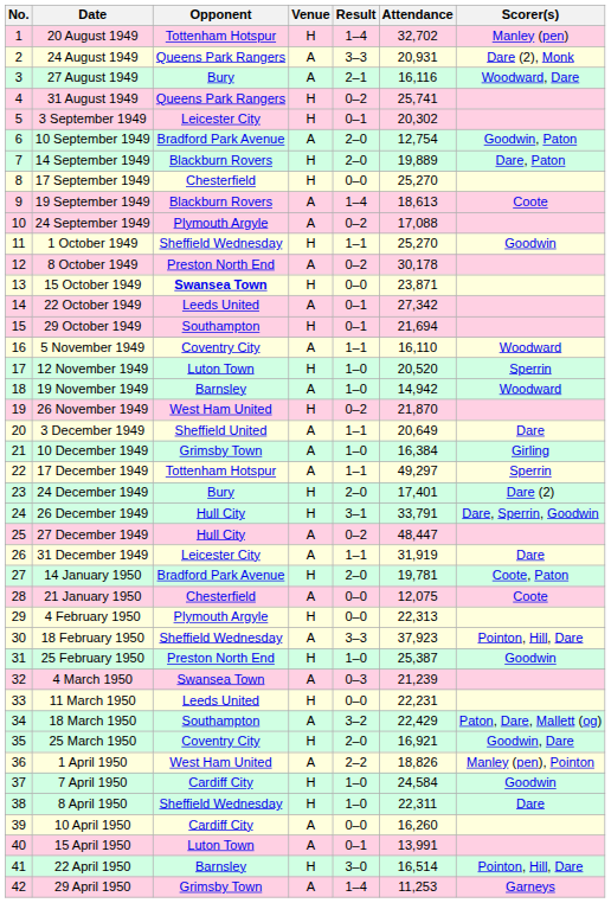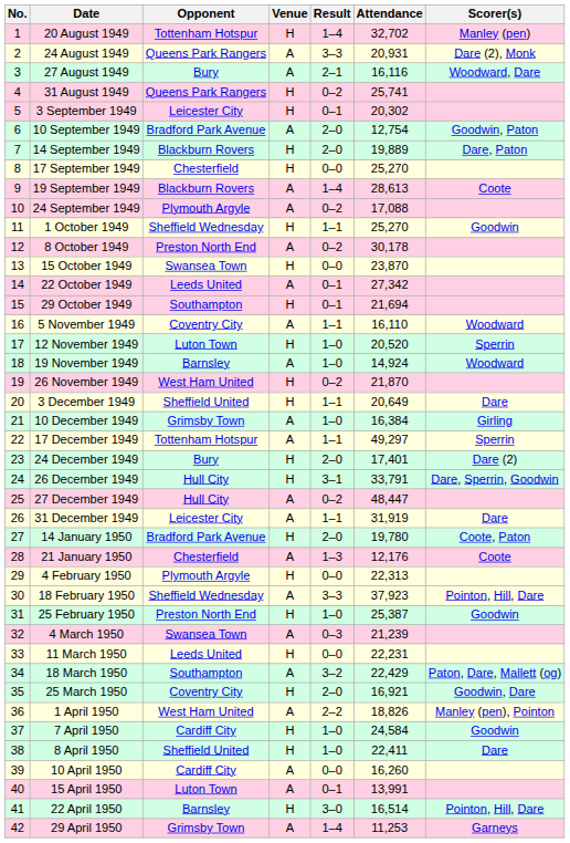19 September 1949 | Attendance: 18,613 -> 28,613
15 October 1949 | Opponent: bold -> normal
15 October 1949 | Attendance: 23,871 -> 23,870
19 November 1949 | Attendance: 14,942 -> 14,924
3 December 1949 | Venue: A -> H
14 January 1950 | Attendance: 19,781 -> 19,780
21 January 1950 | Result: 0–0 -> 1–3
21 January 1950 | Attendance: 12,075 -> 12,176
8 April 1950 | Opponent: Sheffield Wednesday -> Sheffield United
8 April 1950 | Attendance: 22,311 -> 22,411
